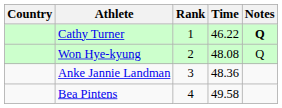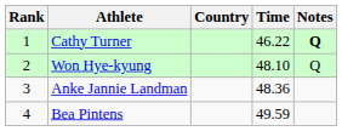columns swapped: Rank <-> Country
Won Hye-kyung | Time: 48.08 -> 48.10
Bea Pintens | Time: 49.58 -> 49.59
